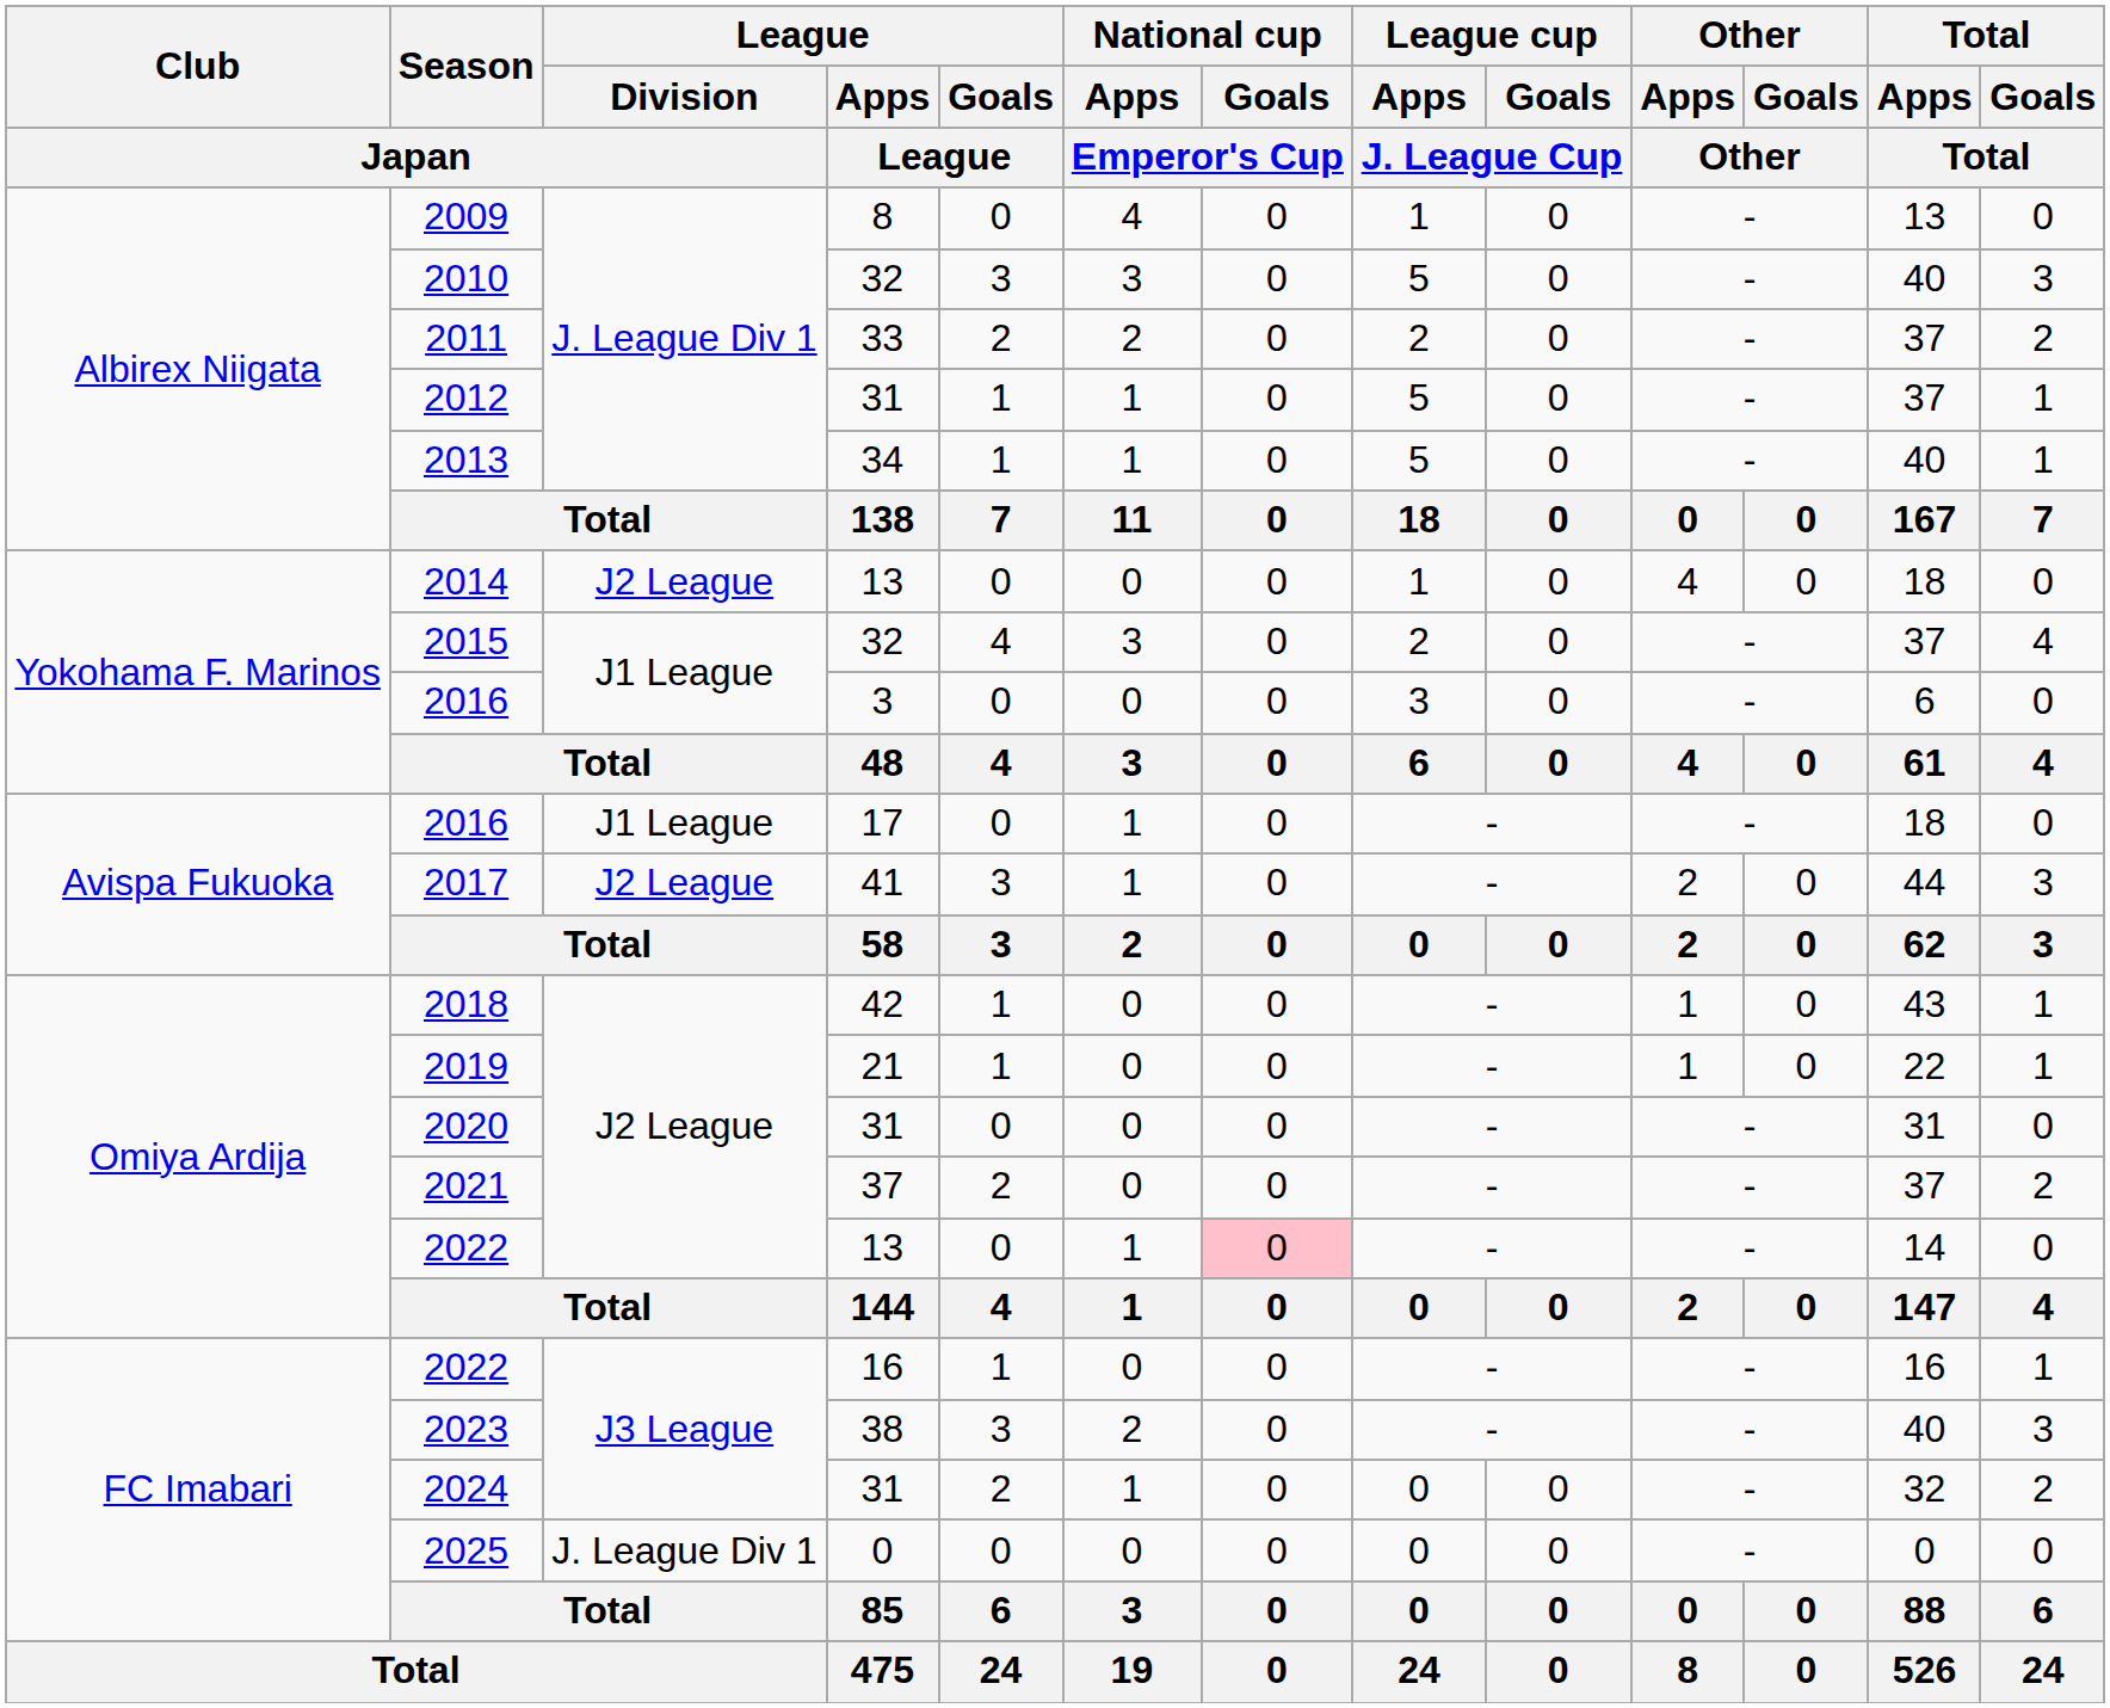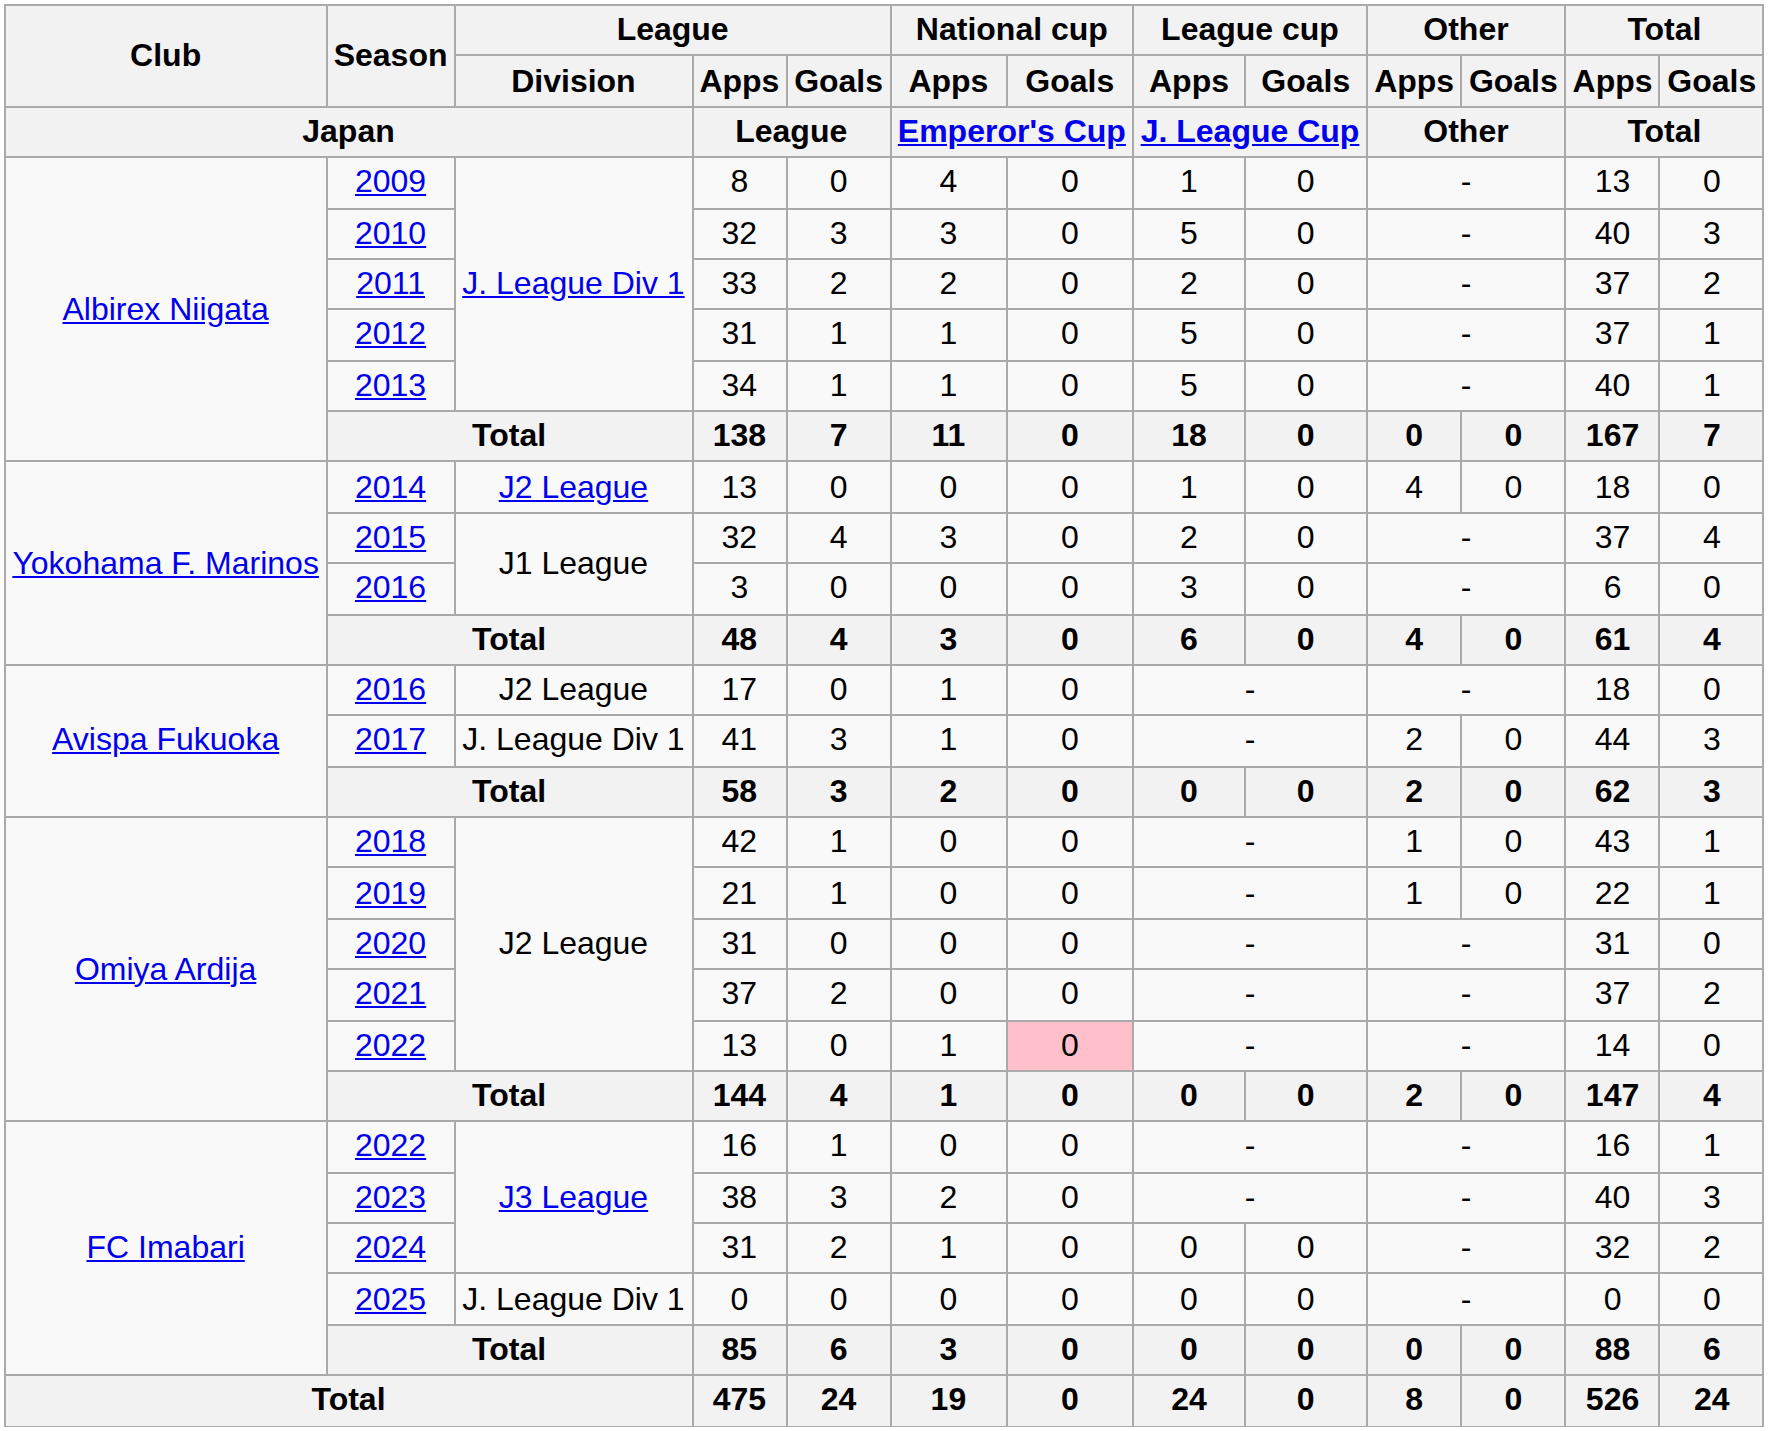2016 / 17 | League / Division / Japan: J1 League -> J2 League
2017 | League / Division / Japan: J2 League -> J. League Div 1
